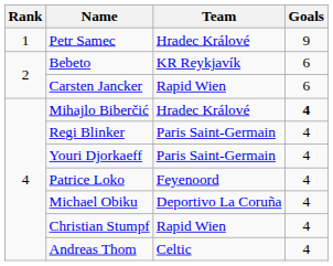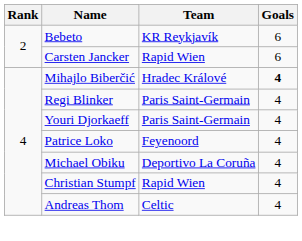- row: 1 | Petr Samec | Hradec Králové | 9
